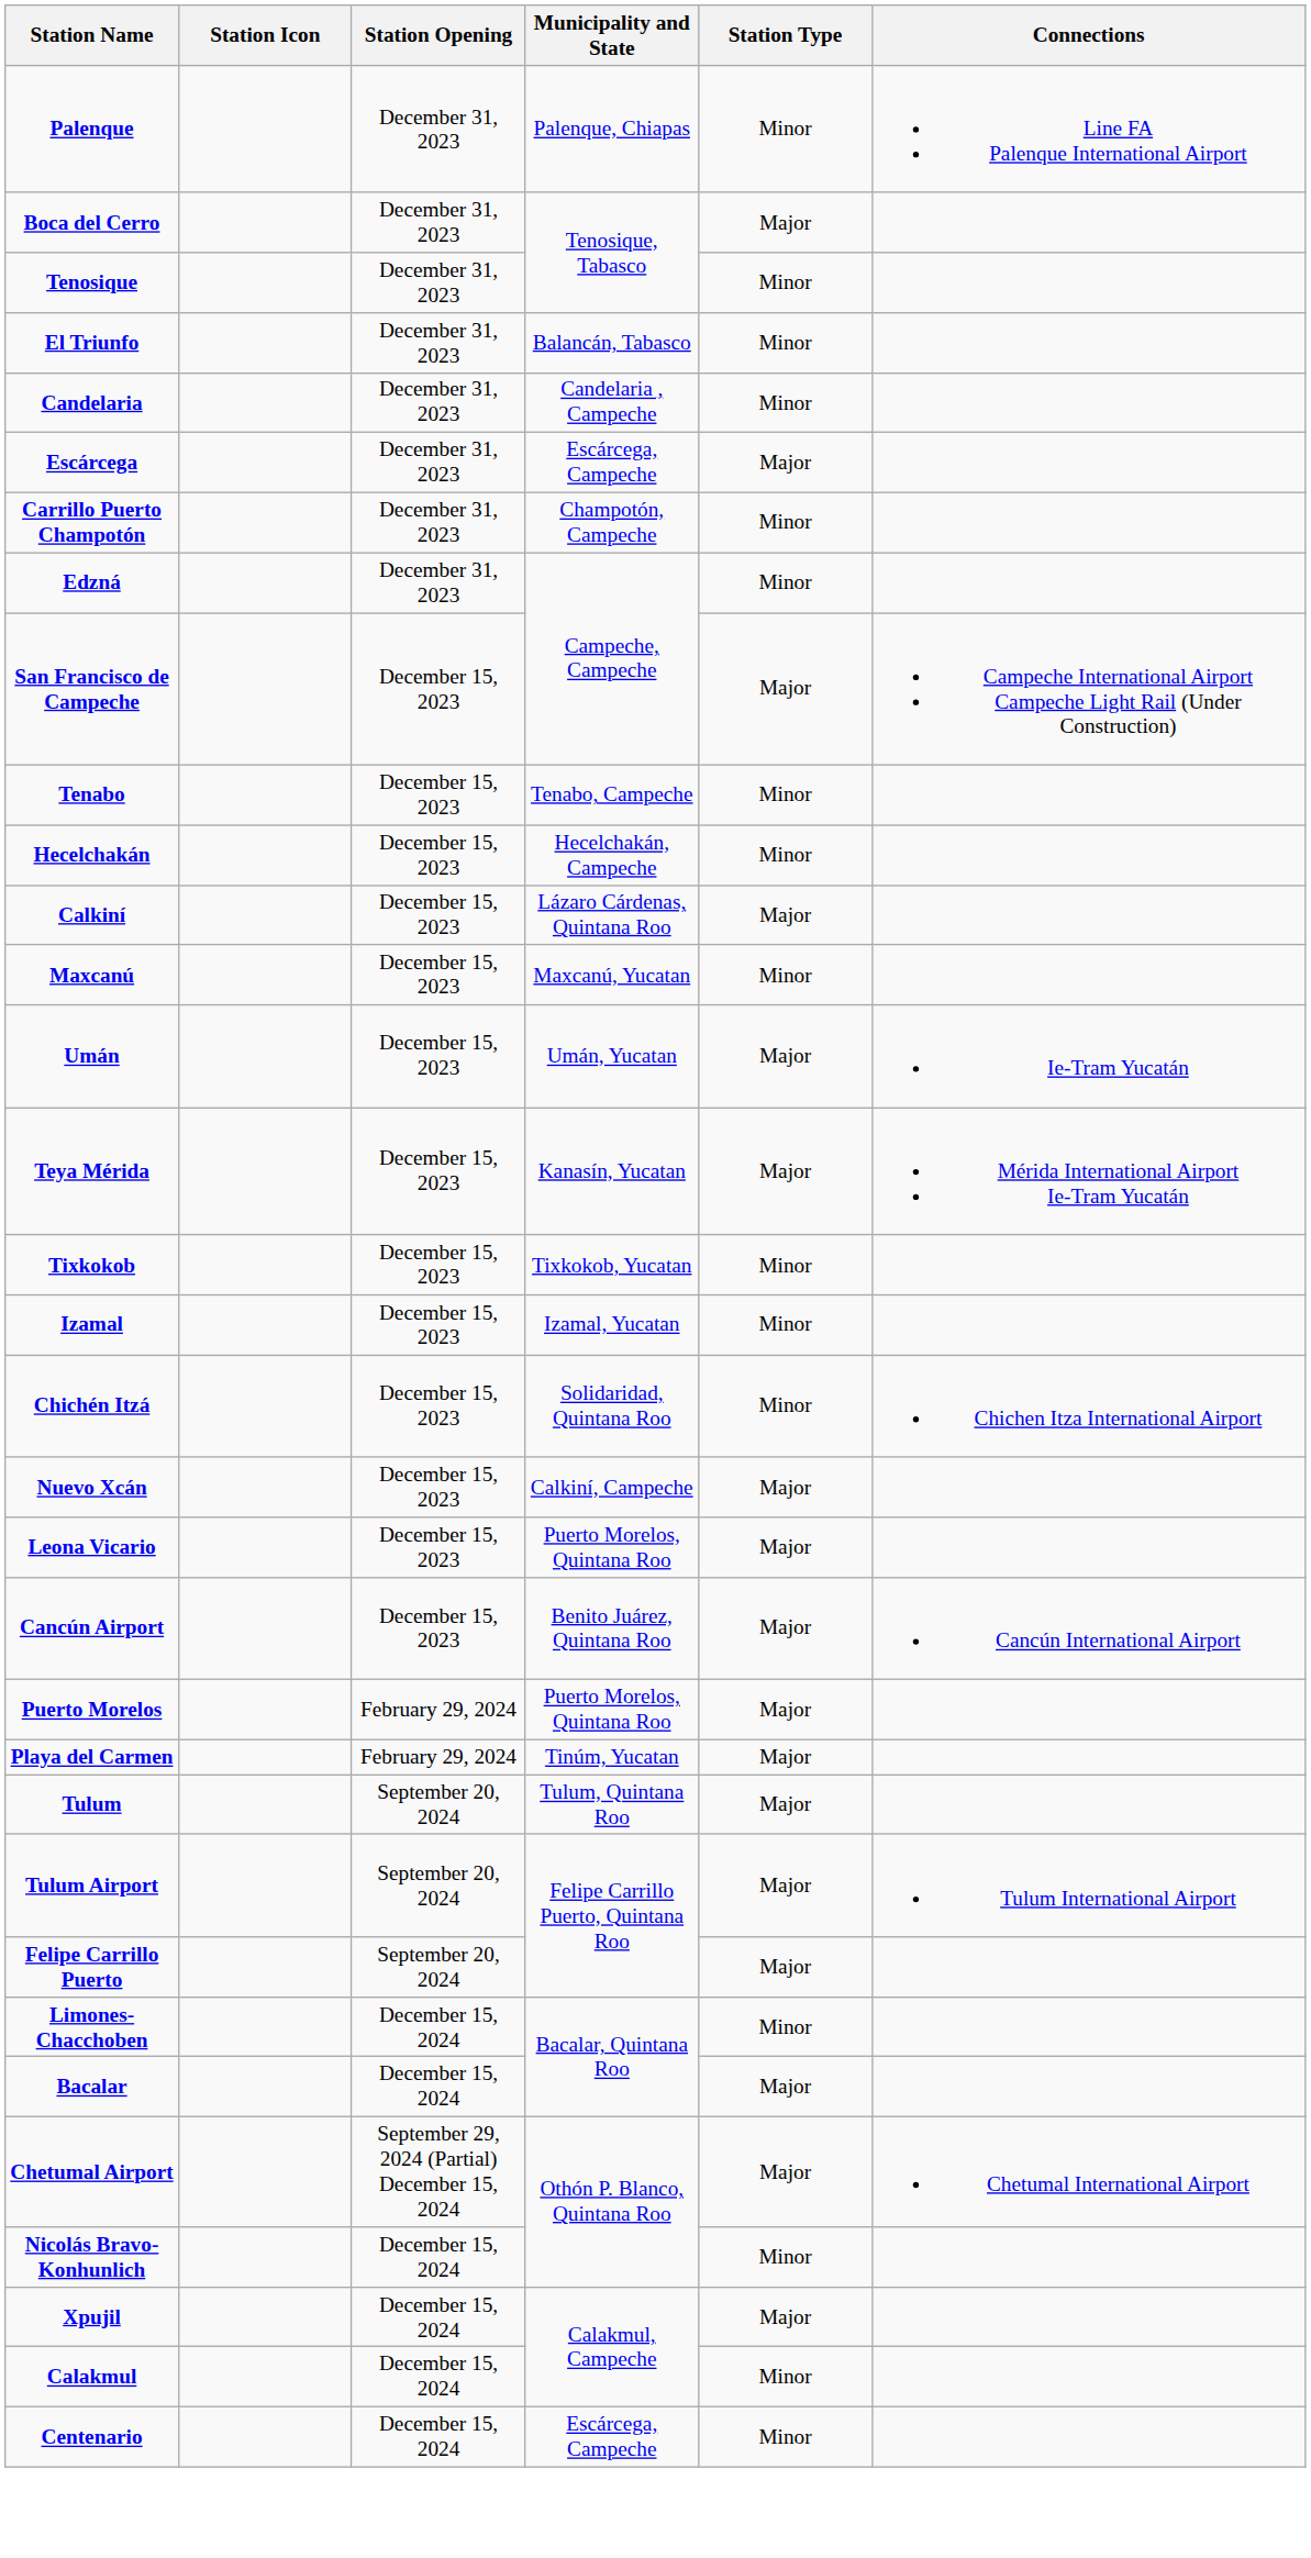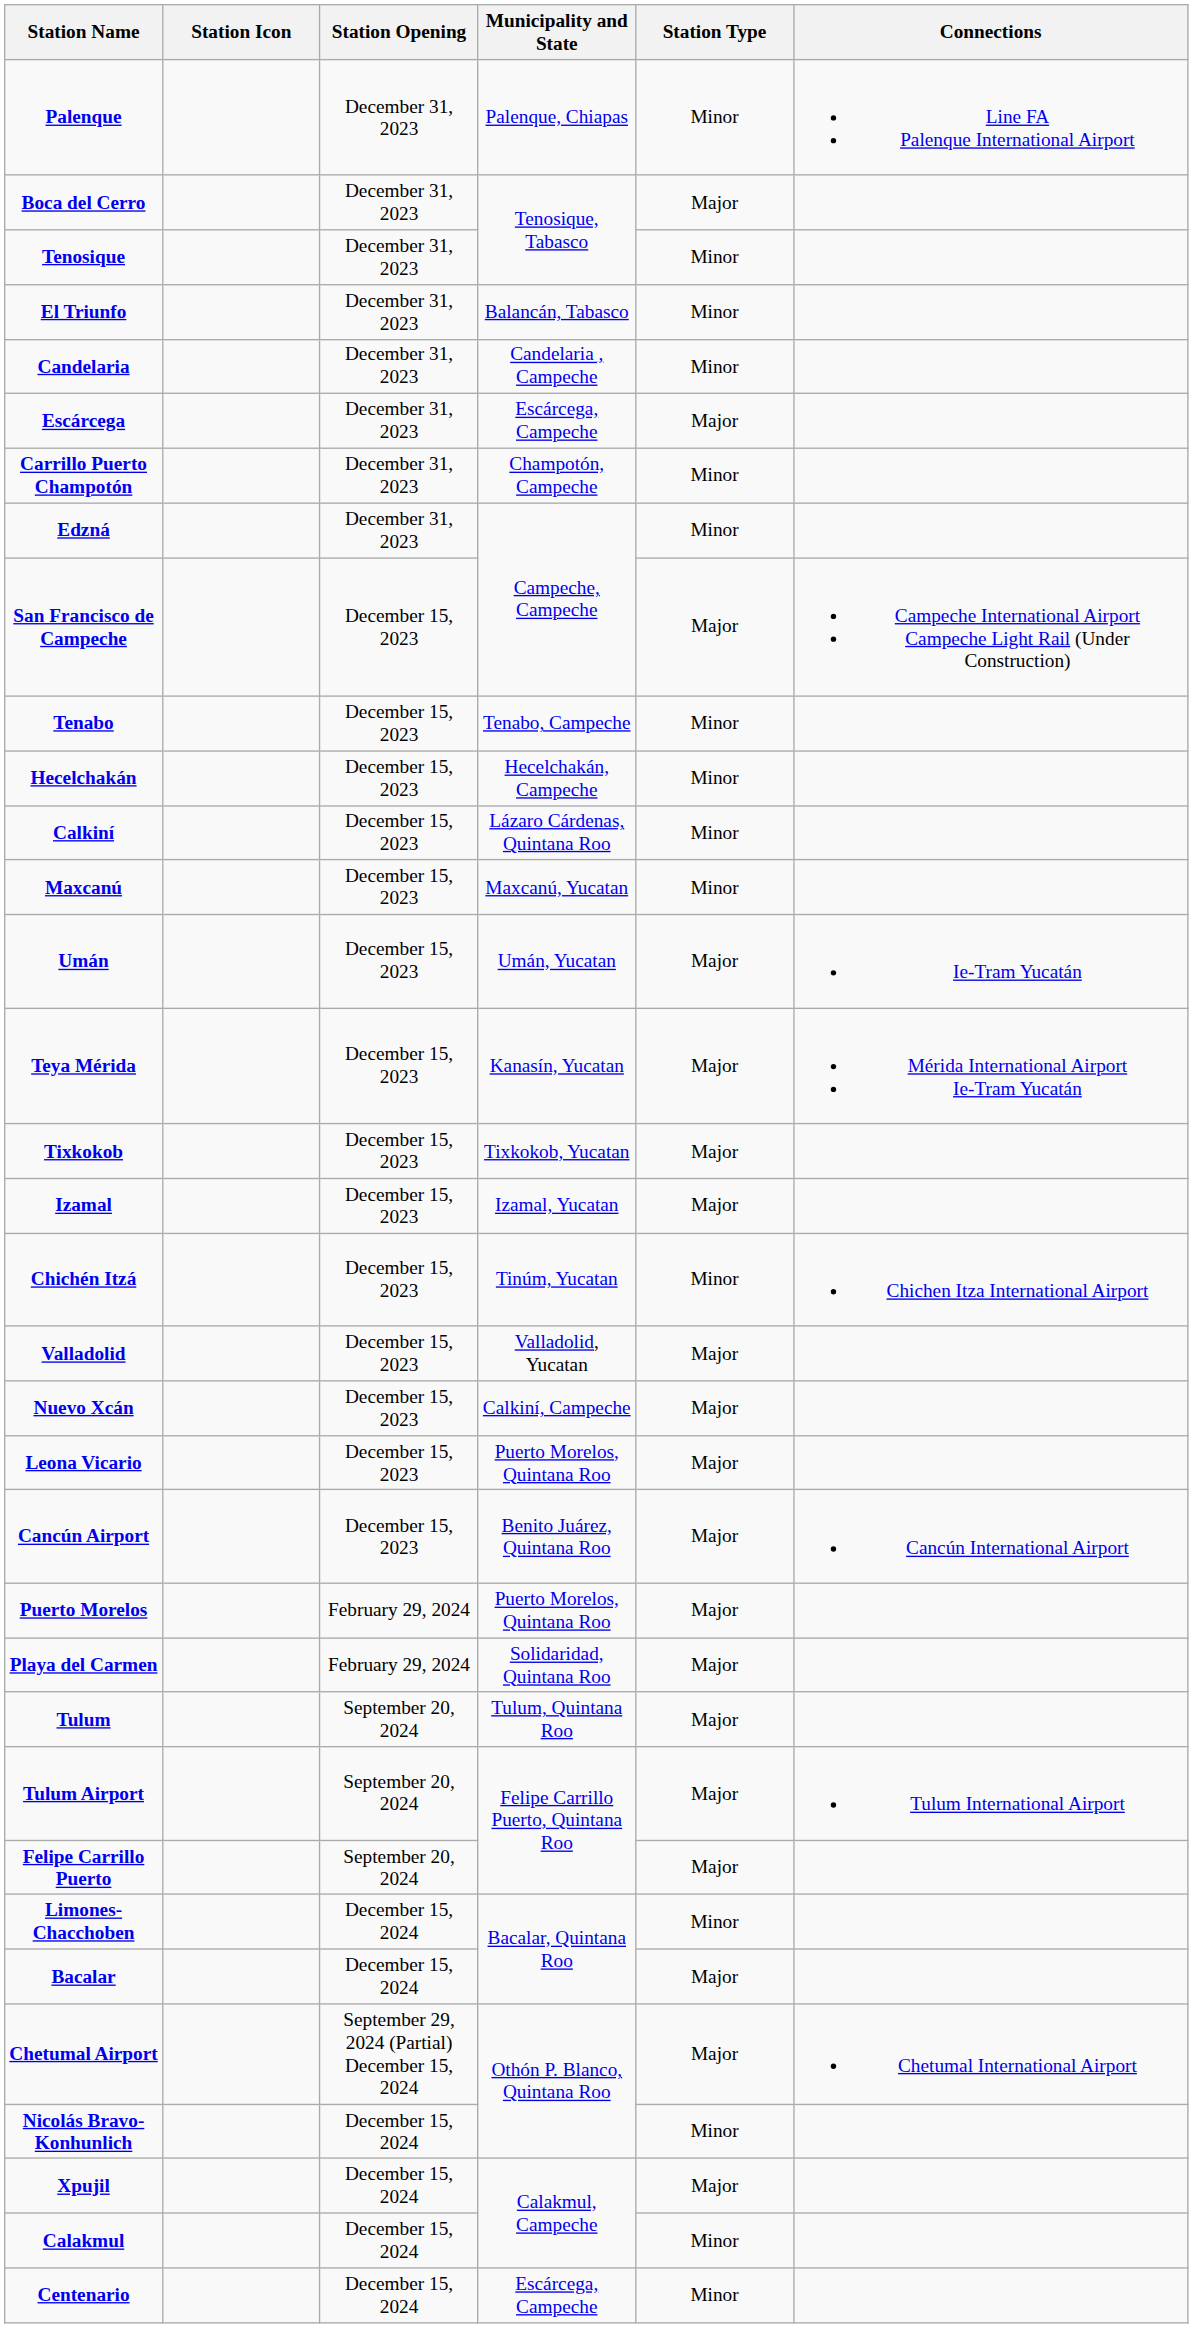Calkiní | Station Type: Major -> Minor
Tixkokob | Station Type: Minor -> Major
Izamal | Station Type: Minor -> Major
Chichén Itzá | Municipality and State: Solidaridad, Quintana Roo -> Tinúm, Yucatan
+ row: Valladolid | December 15, 2023 | Valladolid, Yucatan | Major
Playa del Carmen | Municipality and State: Tinúm, Yucatan -> Solidaridad, Quintana Roo
